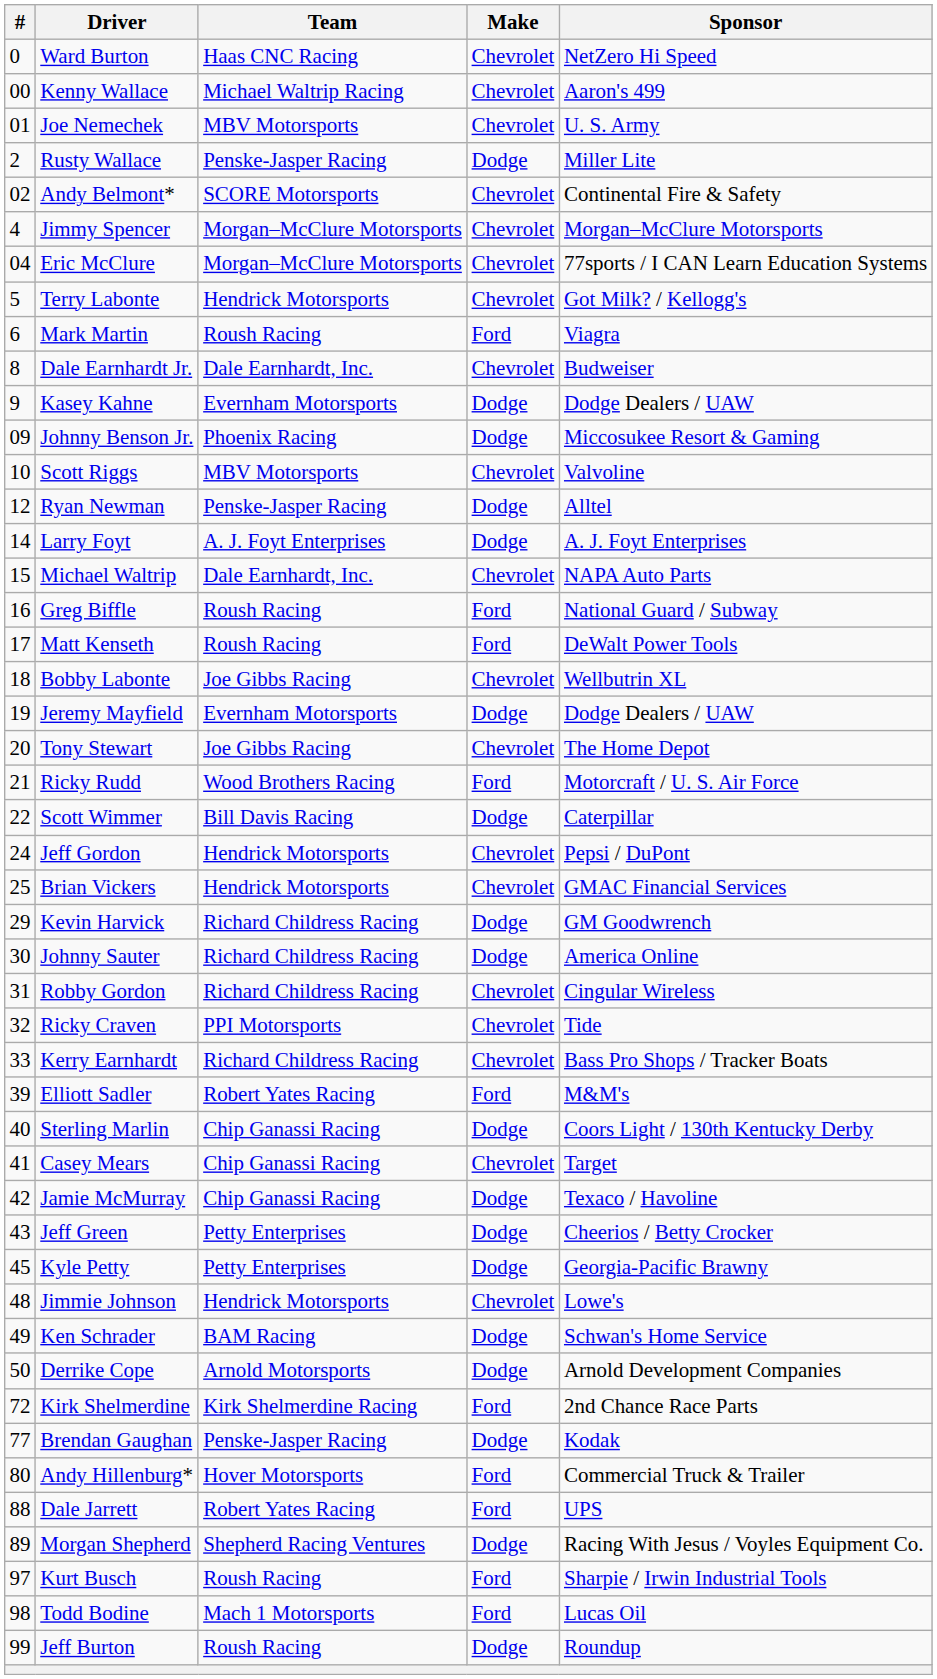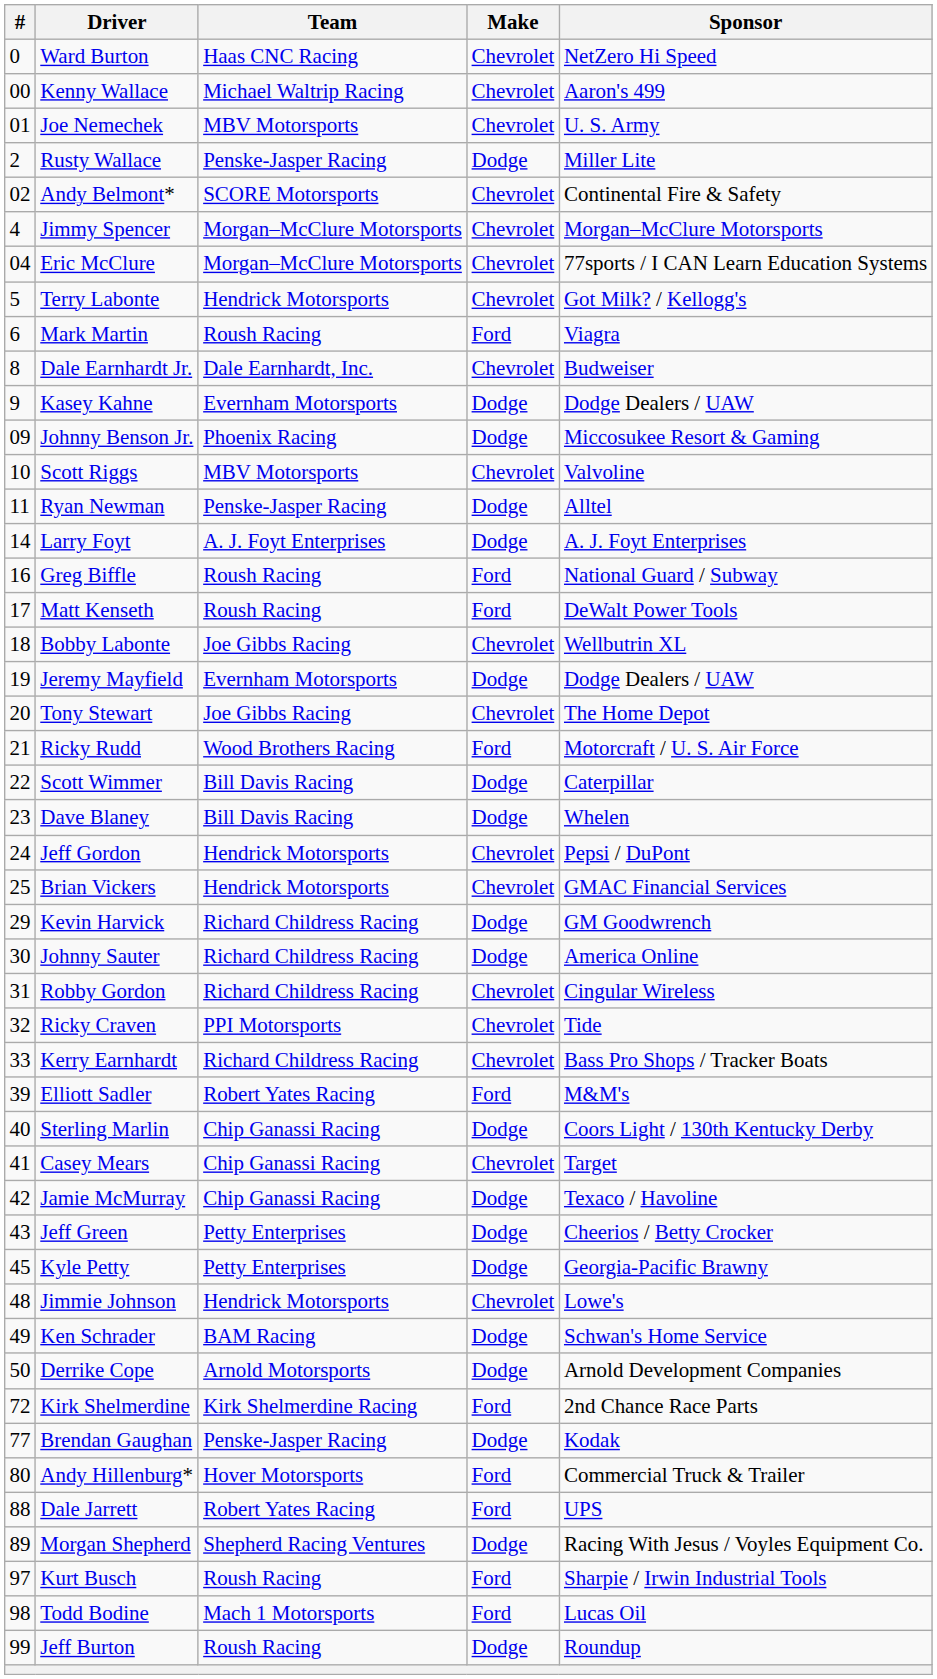Ryan Newman | #: 12 -> 11
- row: 15 | Michael Waltrip | Dale Earnhardt, Inc. | Chevrolet | NAPA Auto Parts
+ row: 23 | Dave Blaney | Bill Davis Racing | Dodge | Whelen
